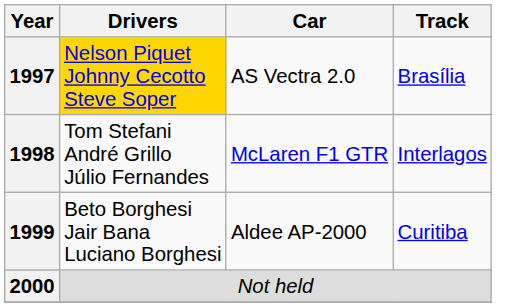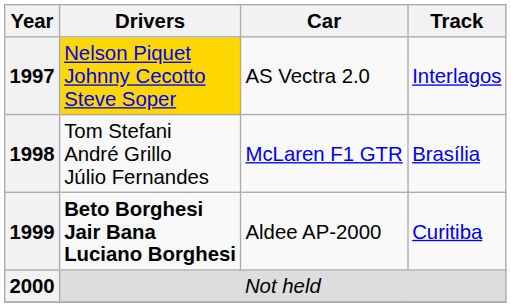1997 | Track: Brasília -> Interlagos
1998 | Track: Interlagos -> Brasília
1999 | Drivers: normal -> bold
